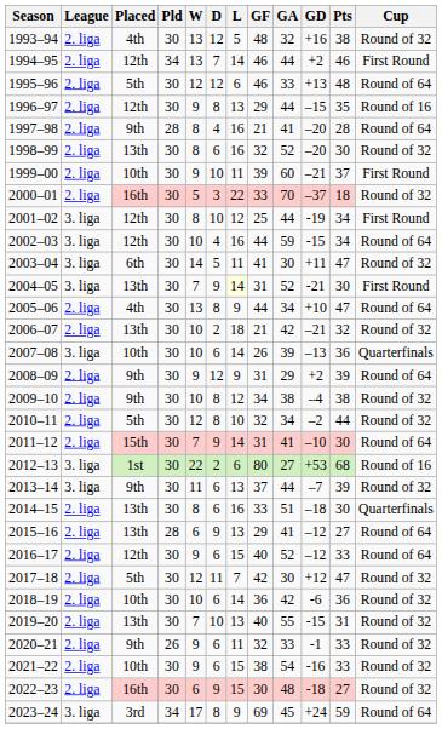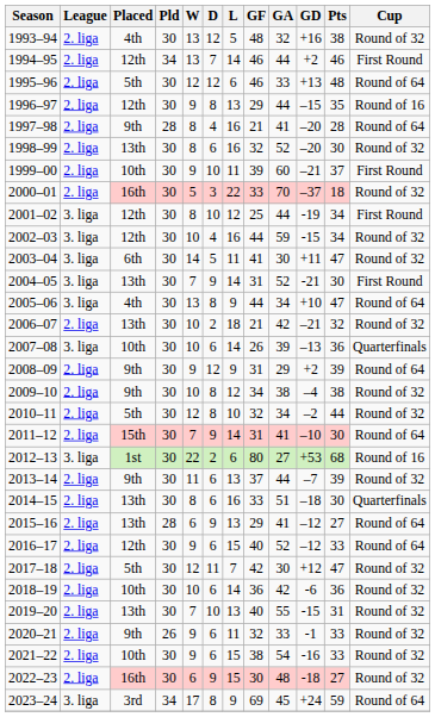2002–03 | Cup: Round of 64 -> Round of 32
2004–05 | L: lightyellow background -> no background
2005–06 | League: 2. liga -> 3. liga
2013–14 | League: 3. liga -> 2. liga
